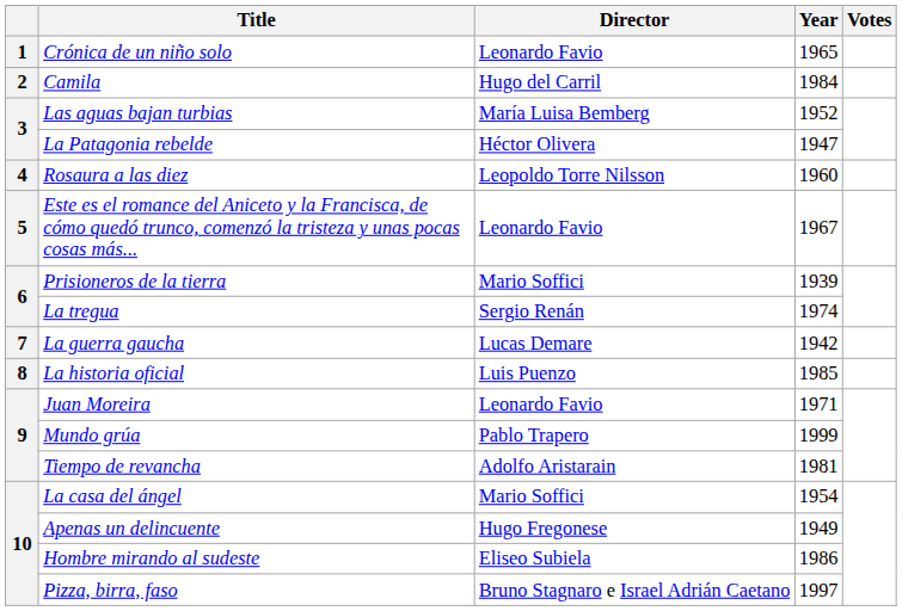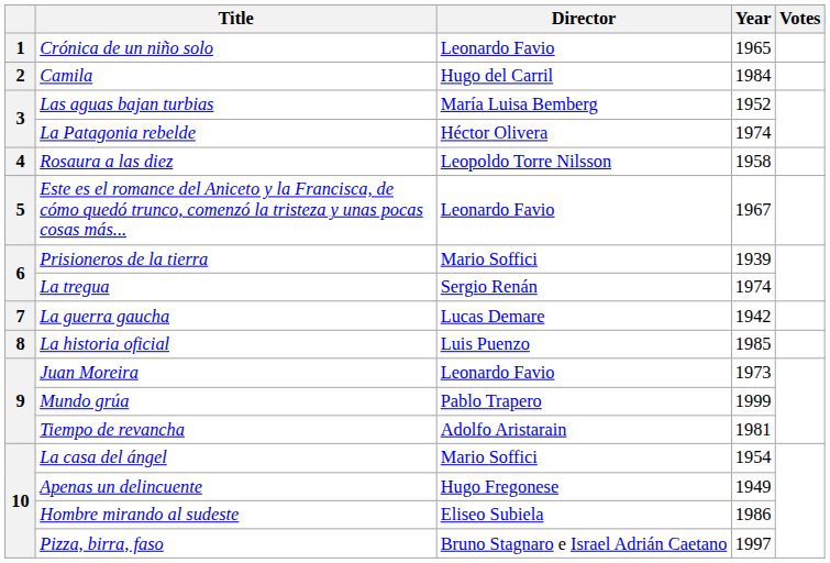La Patagonia rebelde | Year: 1947 -> 1974
Rosaura a las diez | Year: 1960 -> 1958
Juan Moreira | Year: 1971 -> 1973
